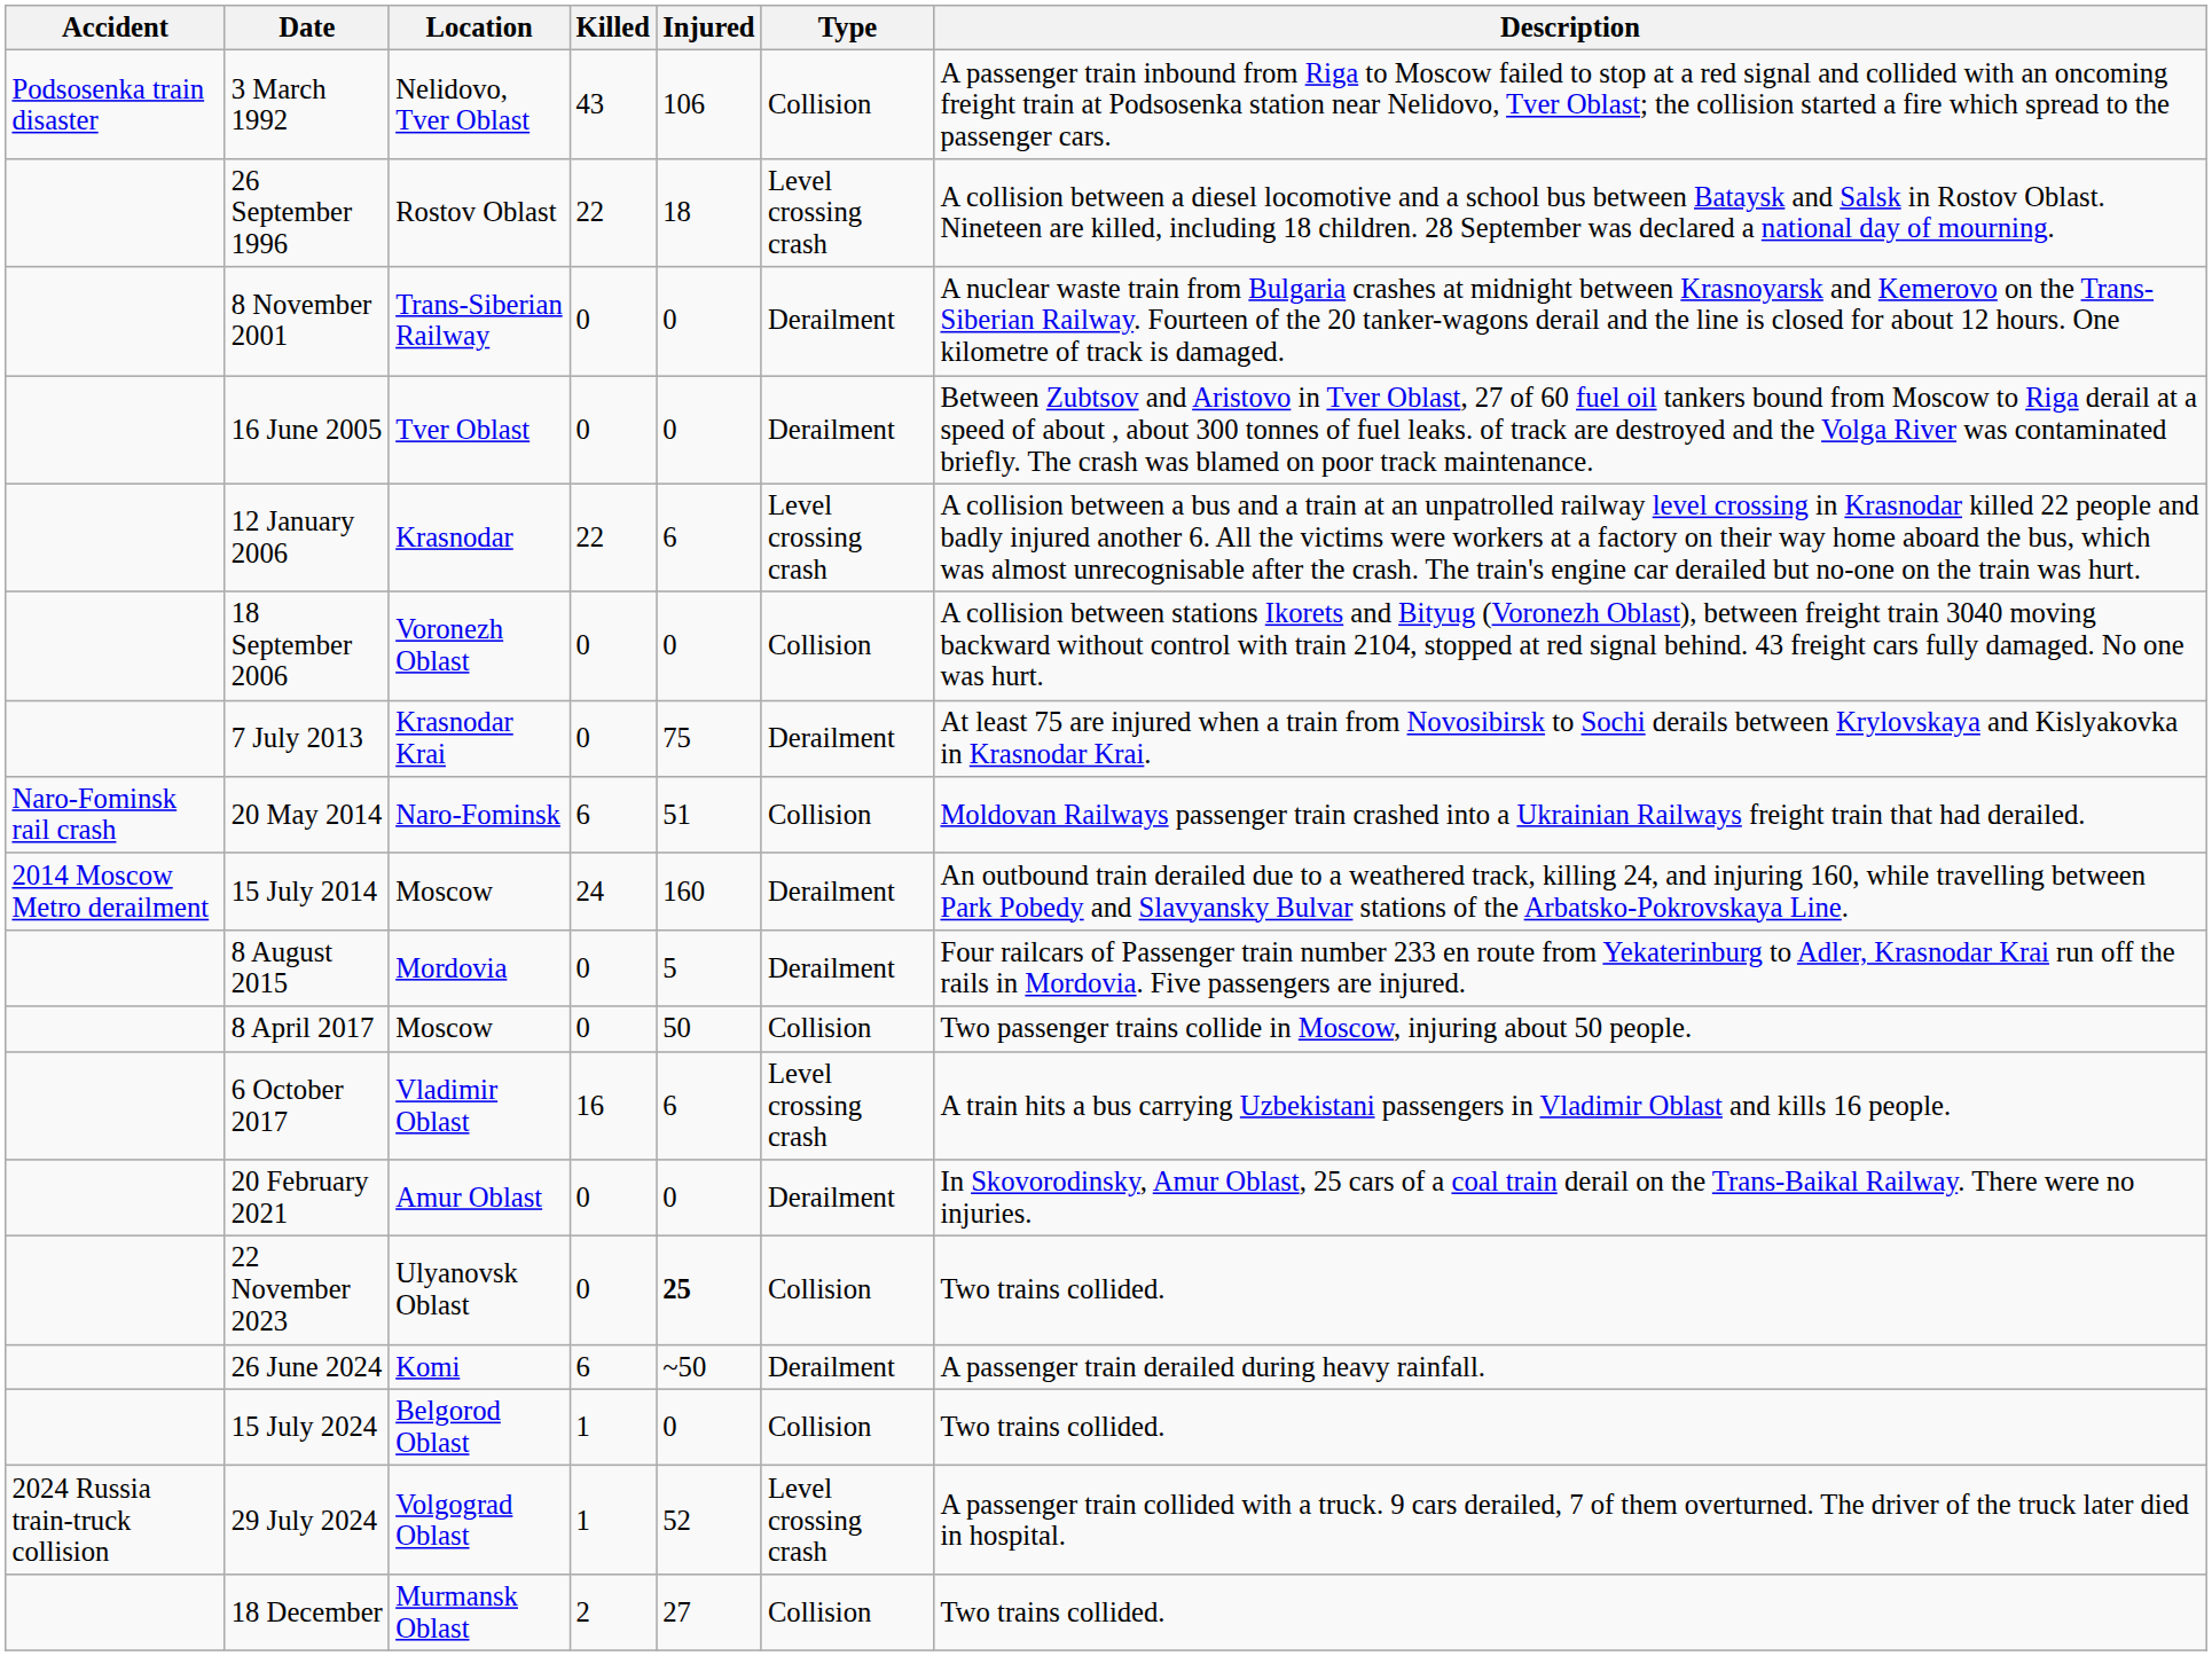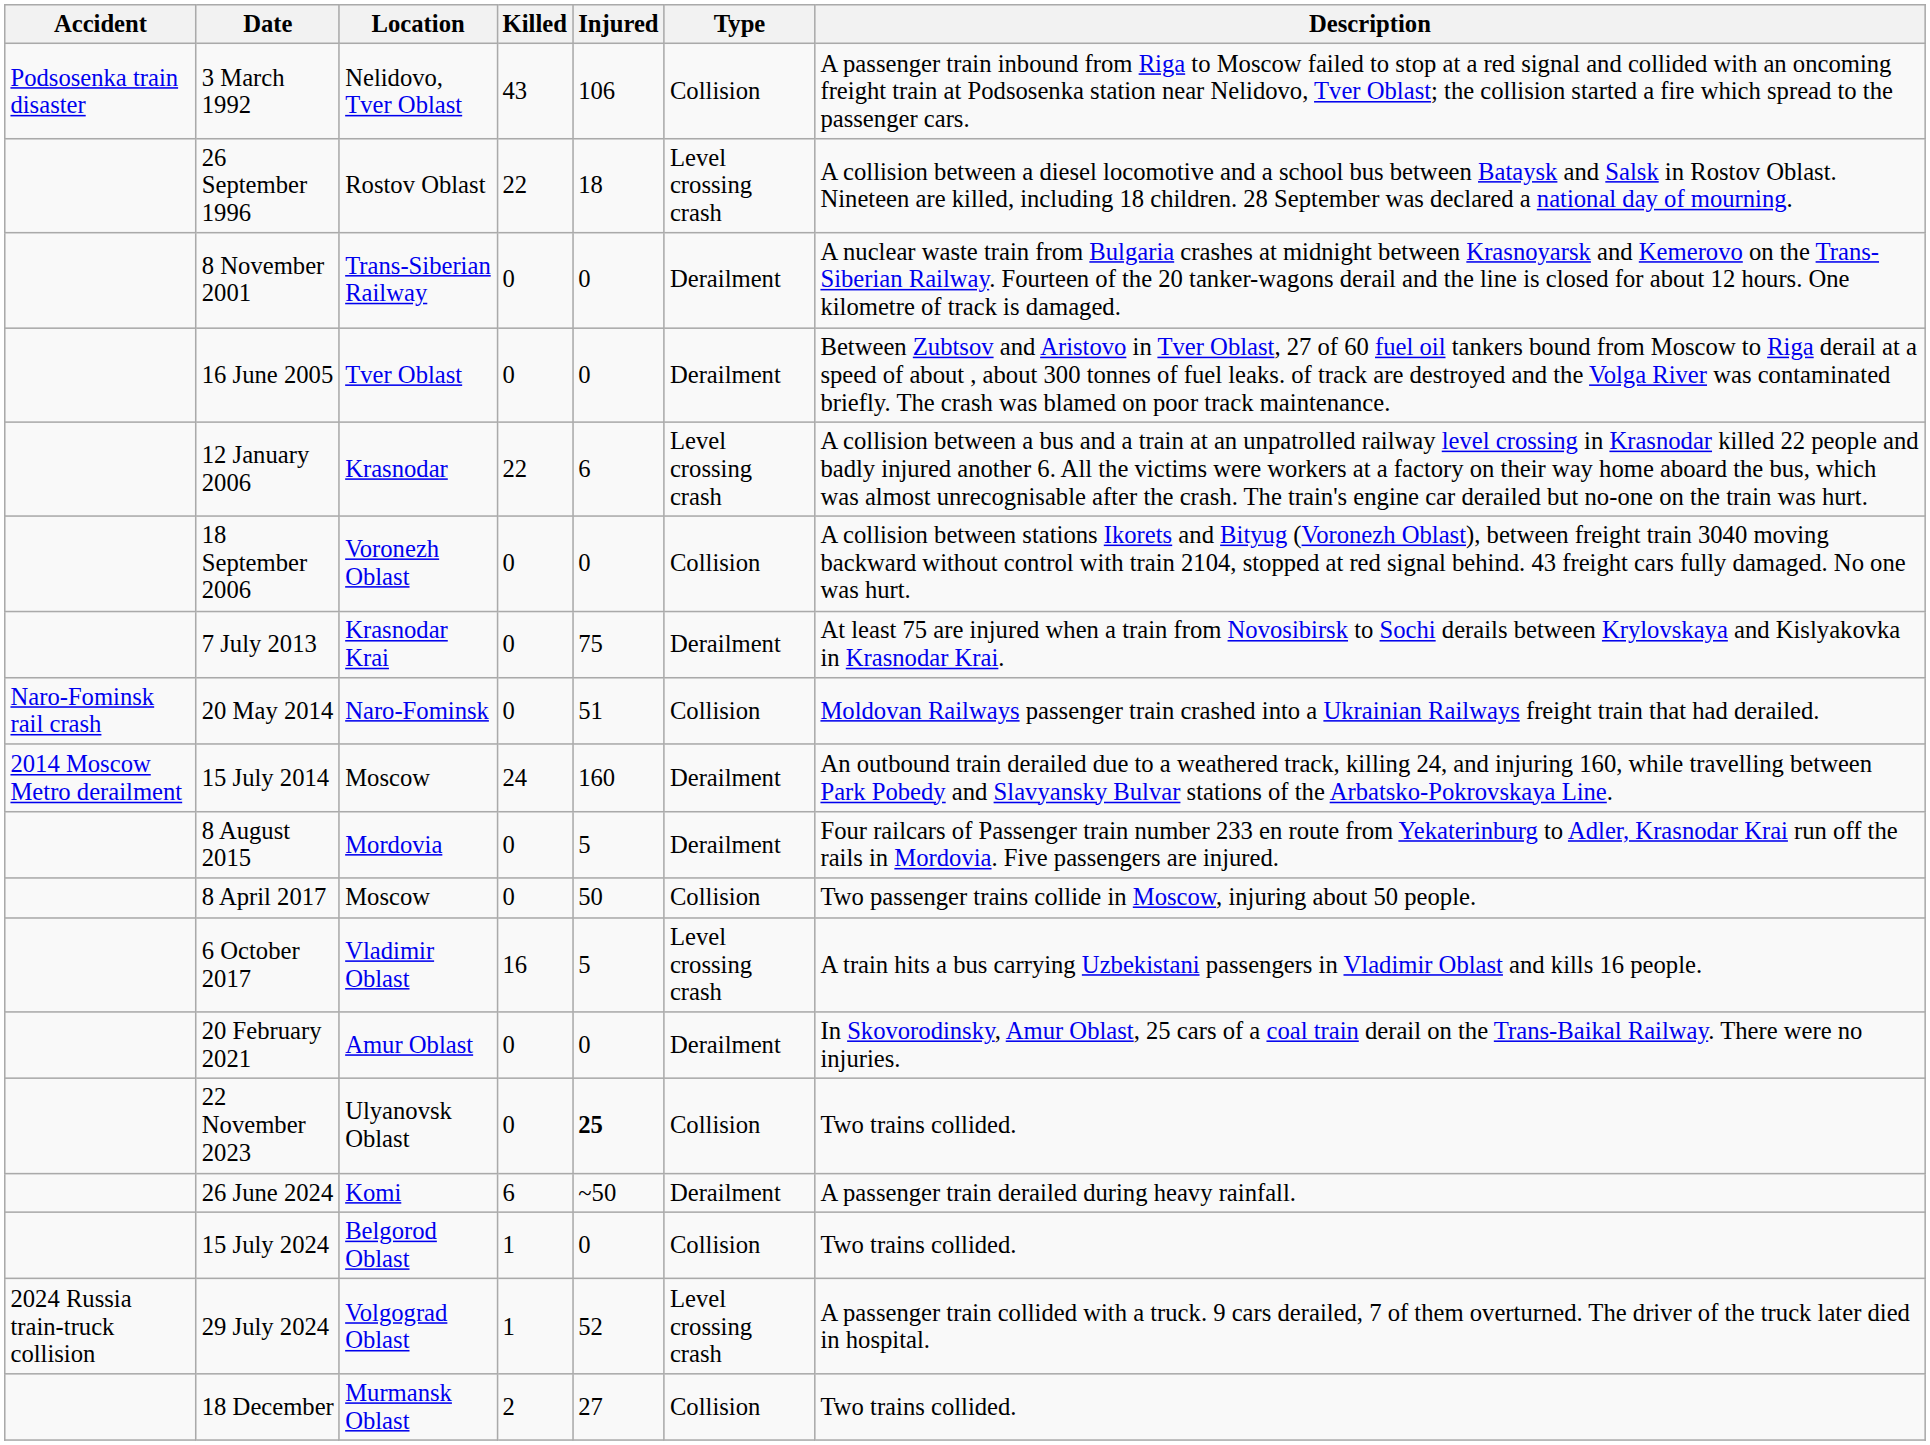20 May 2014 | Killed: 6 -> 0
6 October 2017 | Injured: 6 -> 5
